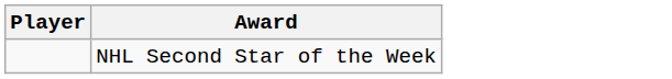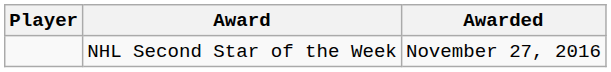+ column: Awarded | November 27, 2016
